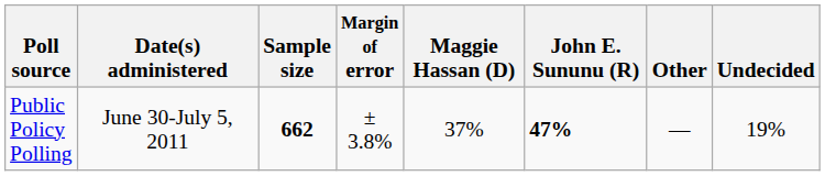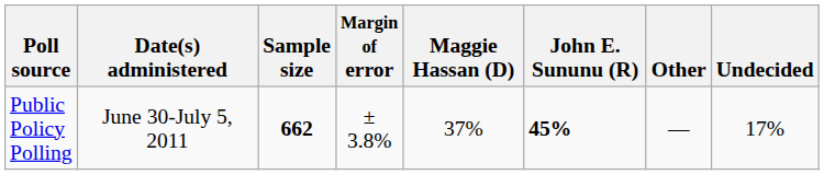Public Policy Polling | John E. Sununu (R): 47% -> 45%
Public Policy Polling | Undecided: 19% -> 17%
